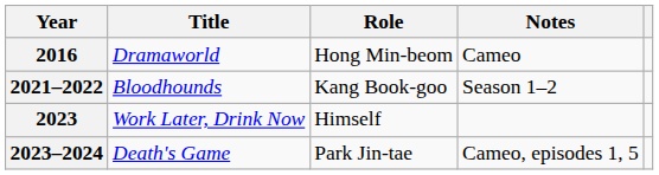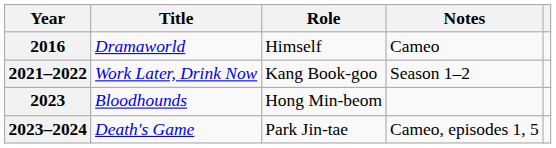2016 | Role: Hong Min-beom -> Himself
2021–2022 | Title: Bloodhounds -> Work Later, Drink Now
2023 | Title: Work Later, Drink Now -> Bloodhounds
2023 | Role: Himself -> Hong Min-beom
